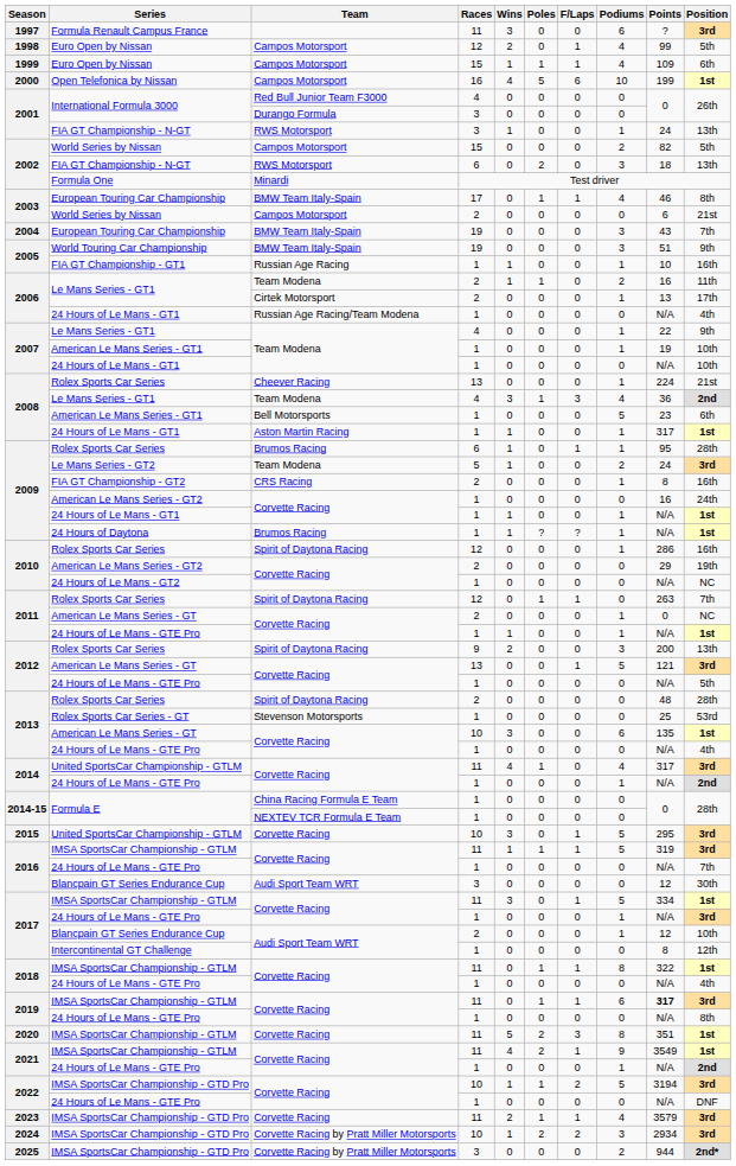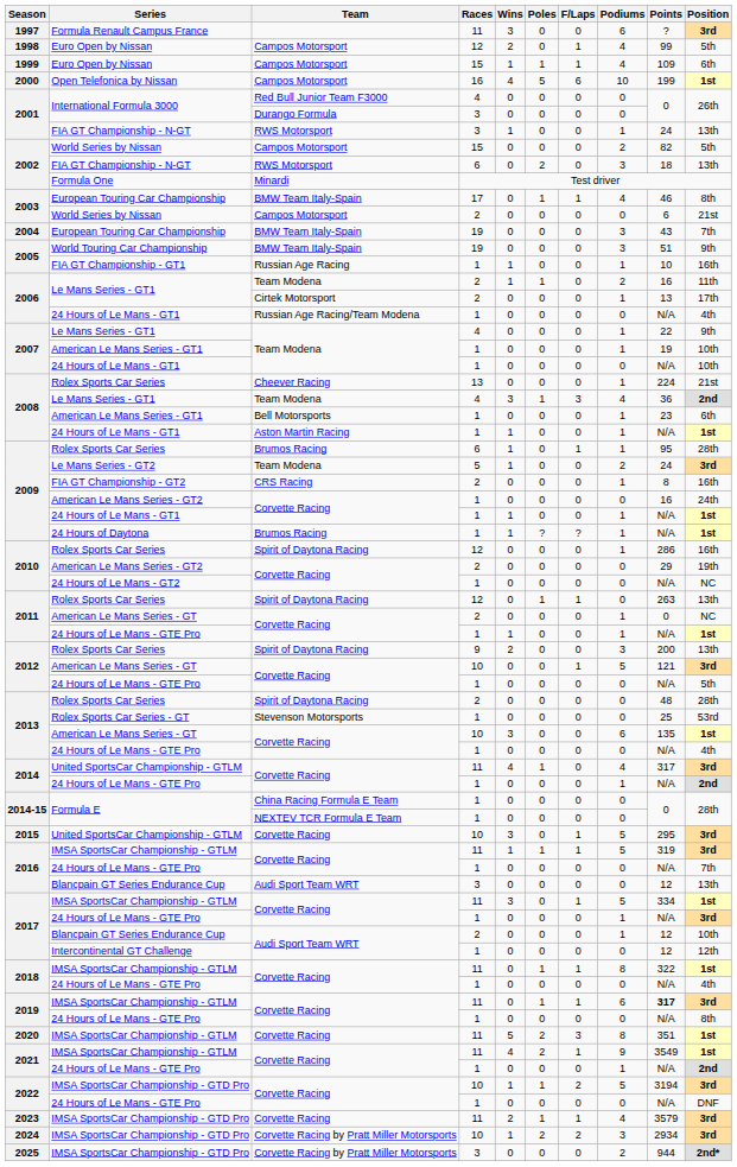2008 / American Le Mans Series - GT1 | Podiums: 5 -> 1
2008 / 24 Hours of Le Mans - GT1 | Points: 317 -> N/A
2011 / Rolex Sports Car Series | Position: 7th -> 13th
2012 / American Le Mans Series - GT | Races: 13 -> 10
2016 / Blancpain GT Series Endurance Cup | Position: 30th -> 13th
2017 / Intercontinental GT Challenge | Points: 8 -> 12
